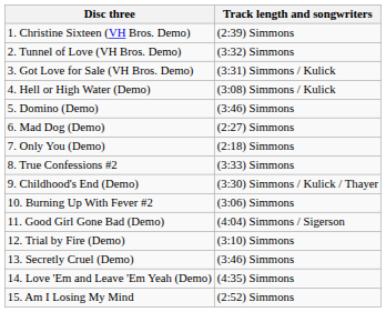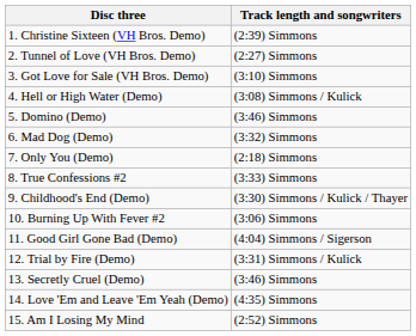2. Tunnel of Love (VH Bros. Demo) | Track length and songwriters: (3:32) Simmons -> (2:27) Simmons
3. Got Love for Sale (VH Bros. Demo) | Track length and songwriters: (3:31) Simmons / Kulick -> (3:10) Simmons
6. Mad Dog (Demo) | Track length and songwriters: (2:27) Simmons -> (3:32) Simmons
12. Trial by Fire (Demo) | Track length and songwriters: (3:10) Simmons -> (3:31) Simmons / Kulick
